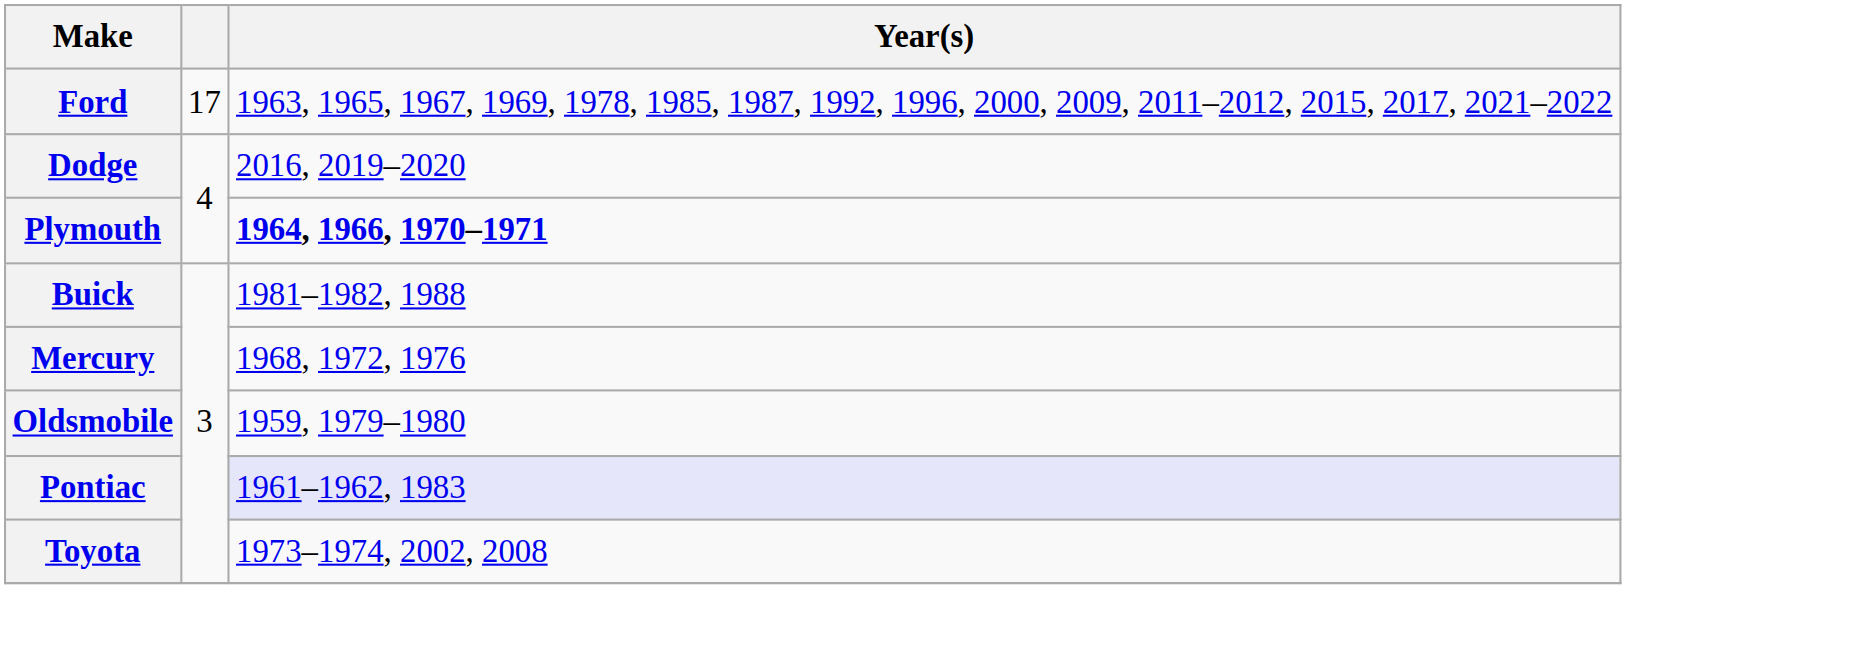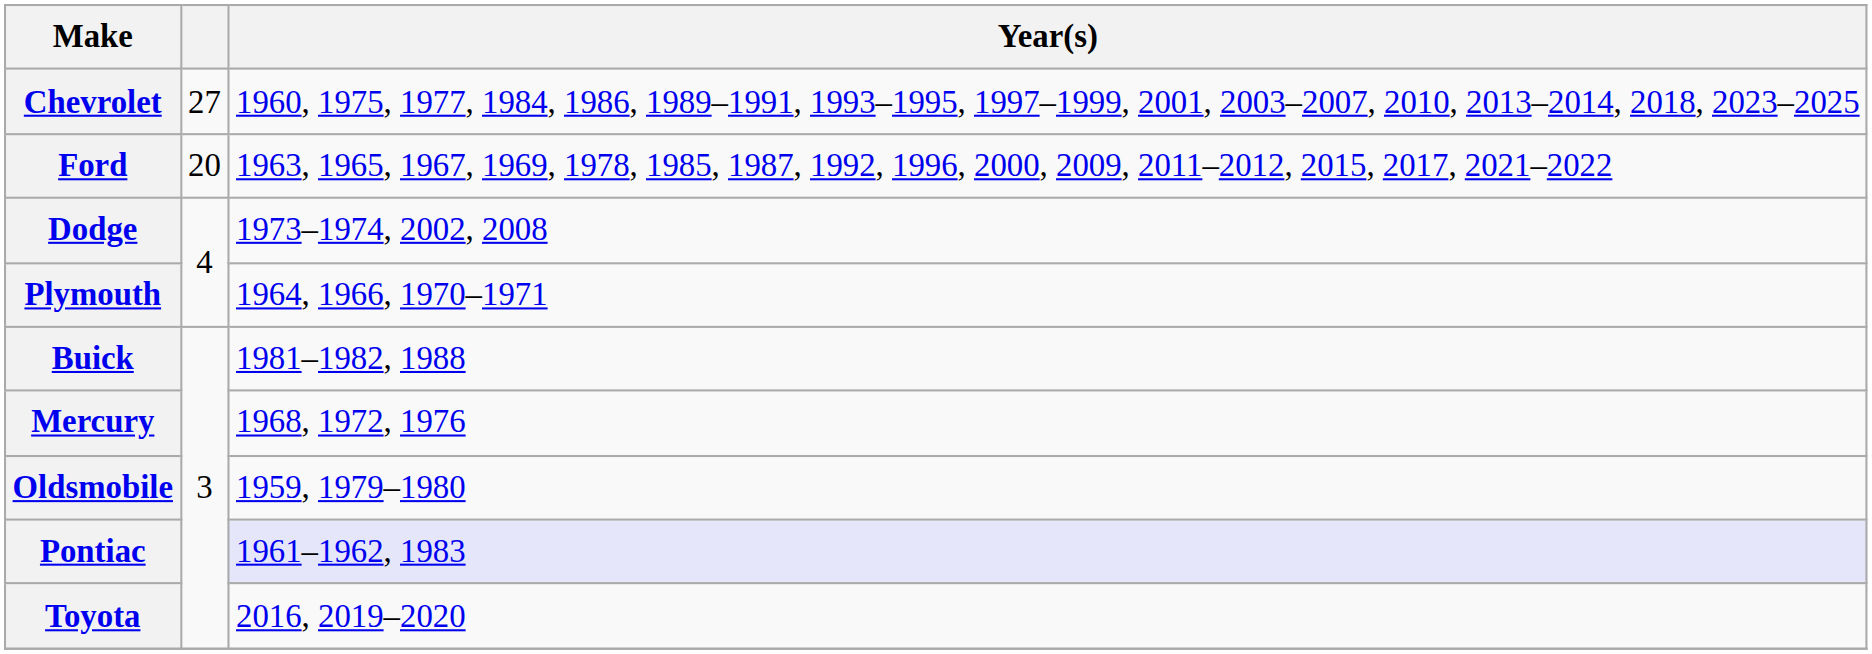+ row: Chevrolet | 27 | 1960, 1975, 1977, 1984, 1986, 1989–1991, 1993–1995, 1997–1999, 2001, 2003–2007, 2010, 2013–2014, 2018, 2023–2025
Ford | column 2: 17 -> 20
Dodge | Year(s): 2016, 2019–2020 -> 1973–1974, 2002, 2008
Plymouth | Year(s): bold -> normal
Toyota | Year(s): 1973–1974, 2002, 2008 -> 2016, 2019–2020
